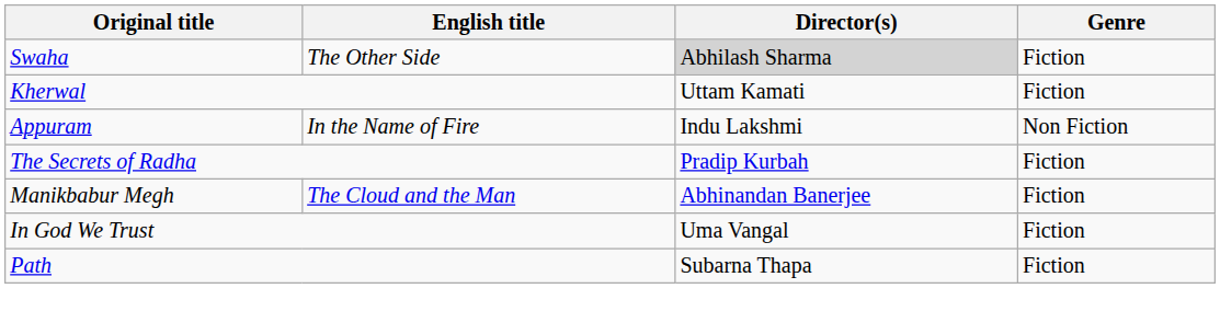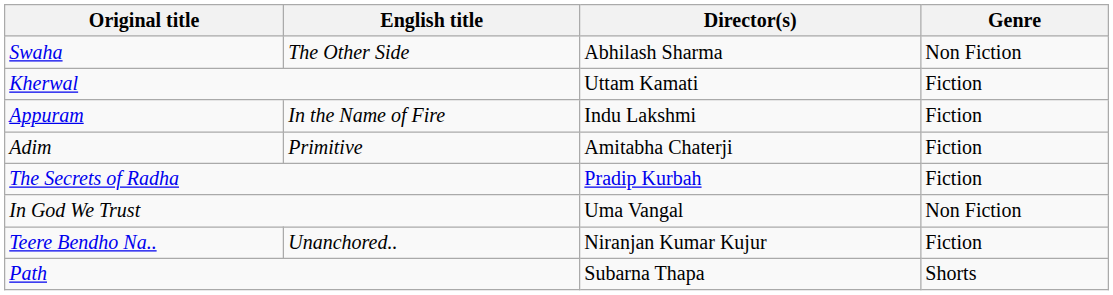Swaha | Director(s): lightgrey background -> no background
Swaha | Genre: Fiction -> Non Fiction
Appuram | Genre: Non Fiction -> Fiction
+ row: Adim | Primitive | Amitabha Chaterji | Fiction
- row: Manikbabur Megh | The Cloud and the Man | Abhinandan Banerjee | Fiction
In God We Trust | Genre: Fiction -> Non Fiction
+ row: Teere Bendho Na.. | Unanchored.. | Niranjan Kumar Kujur | Fiction
Path | Genre: Fiction -> Shorts
